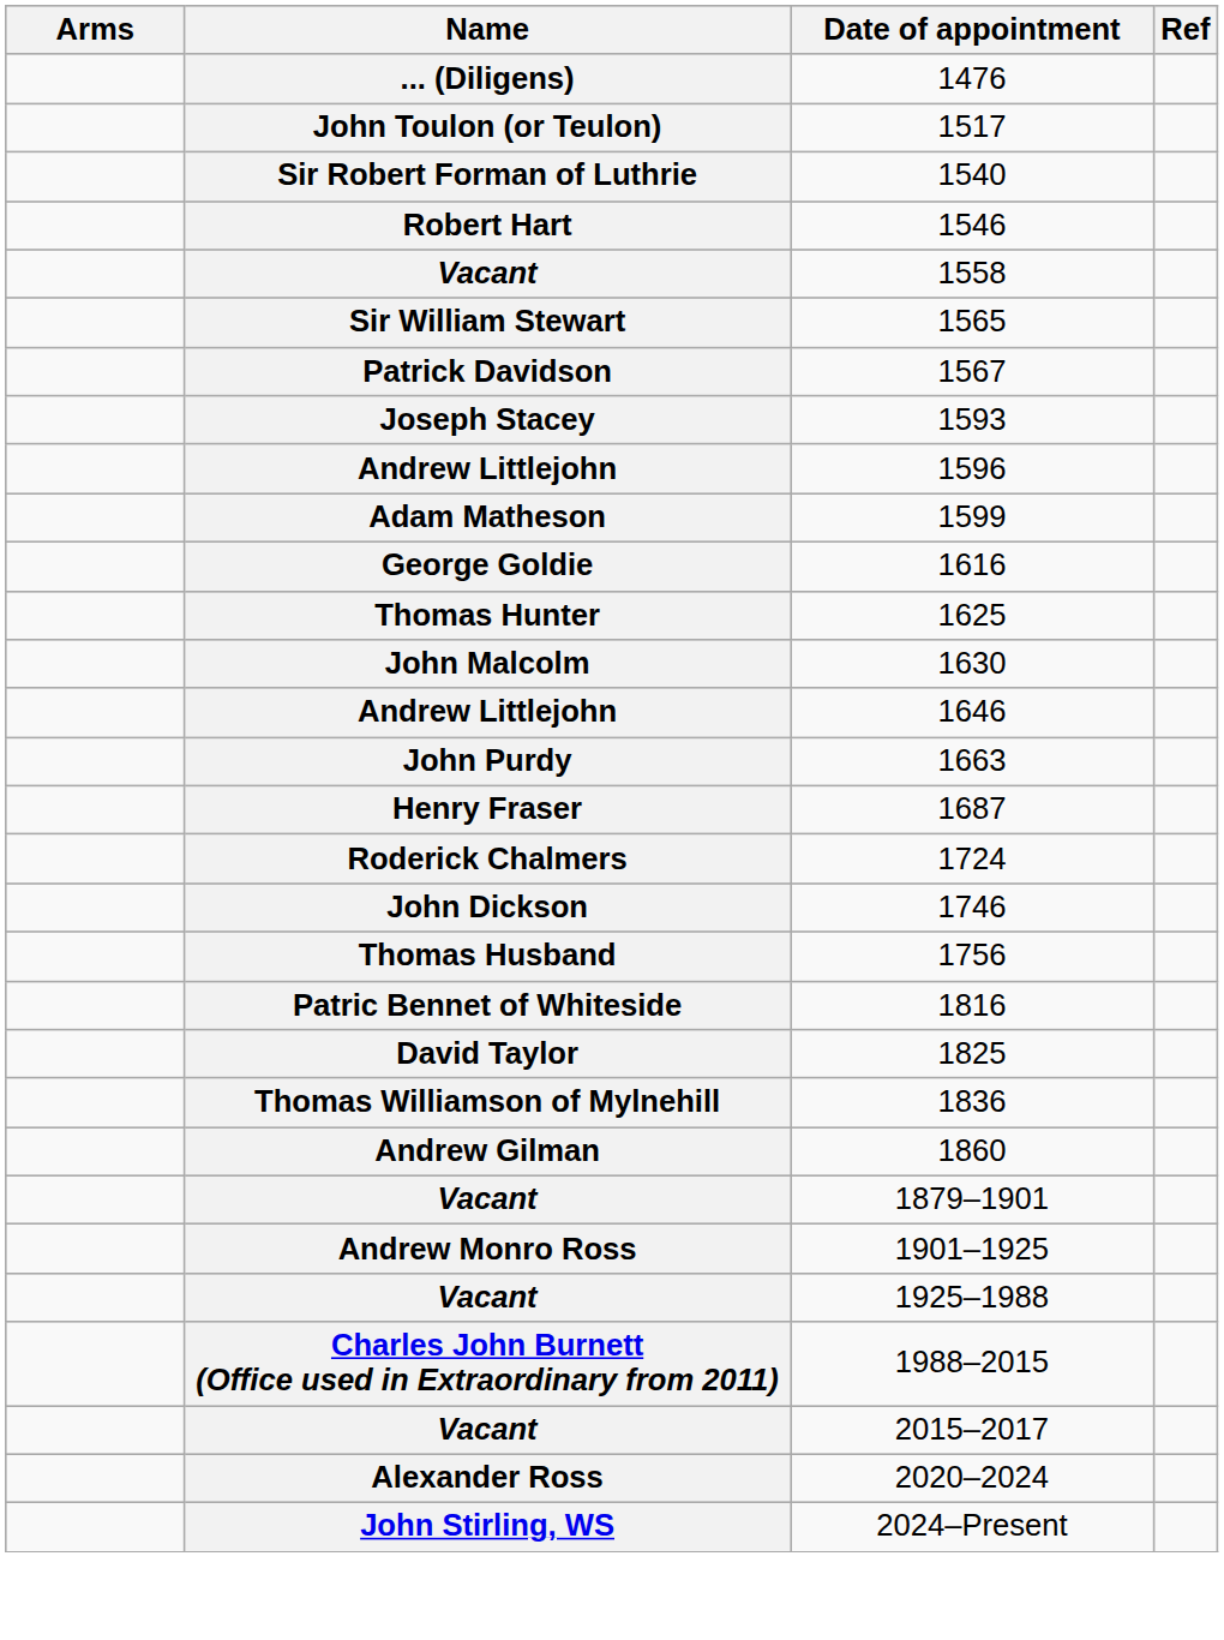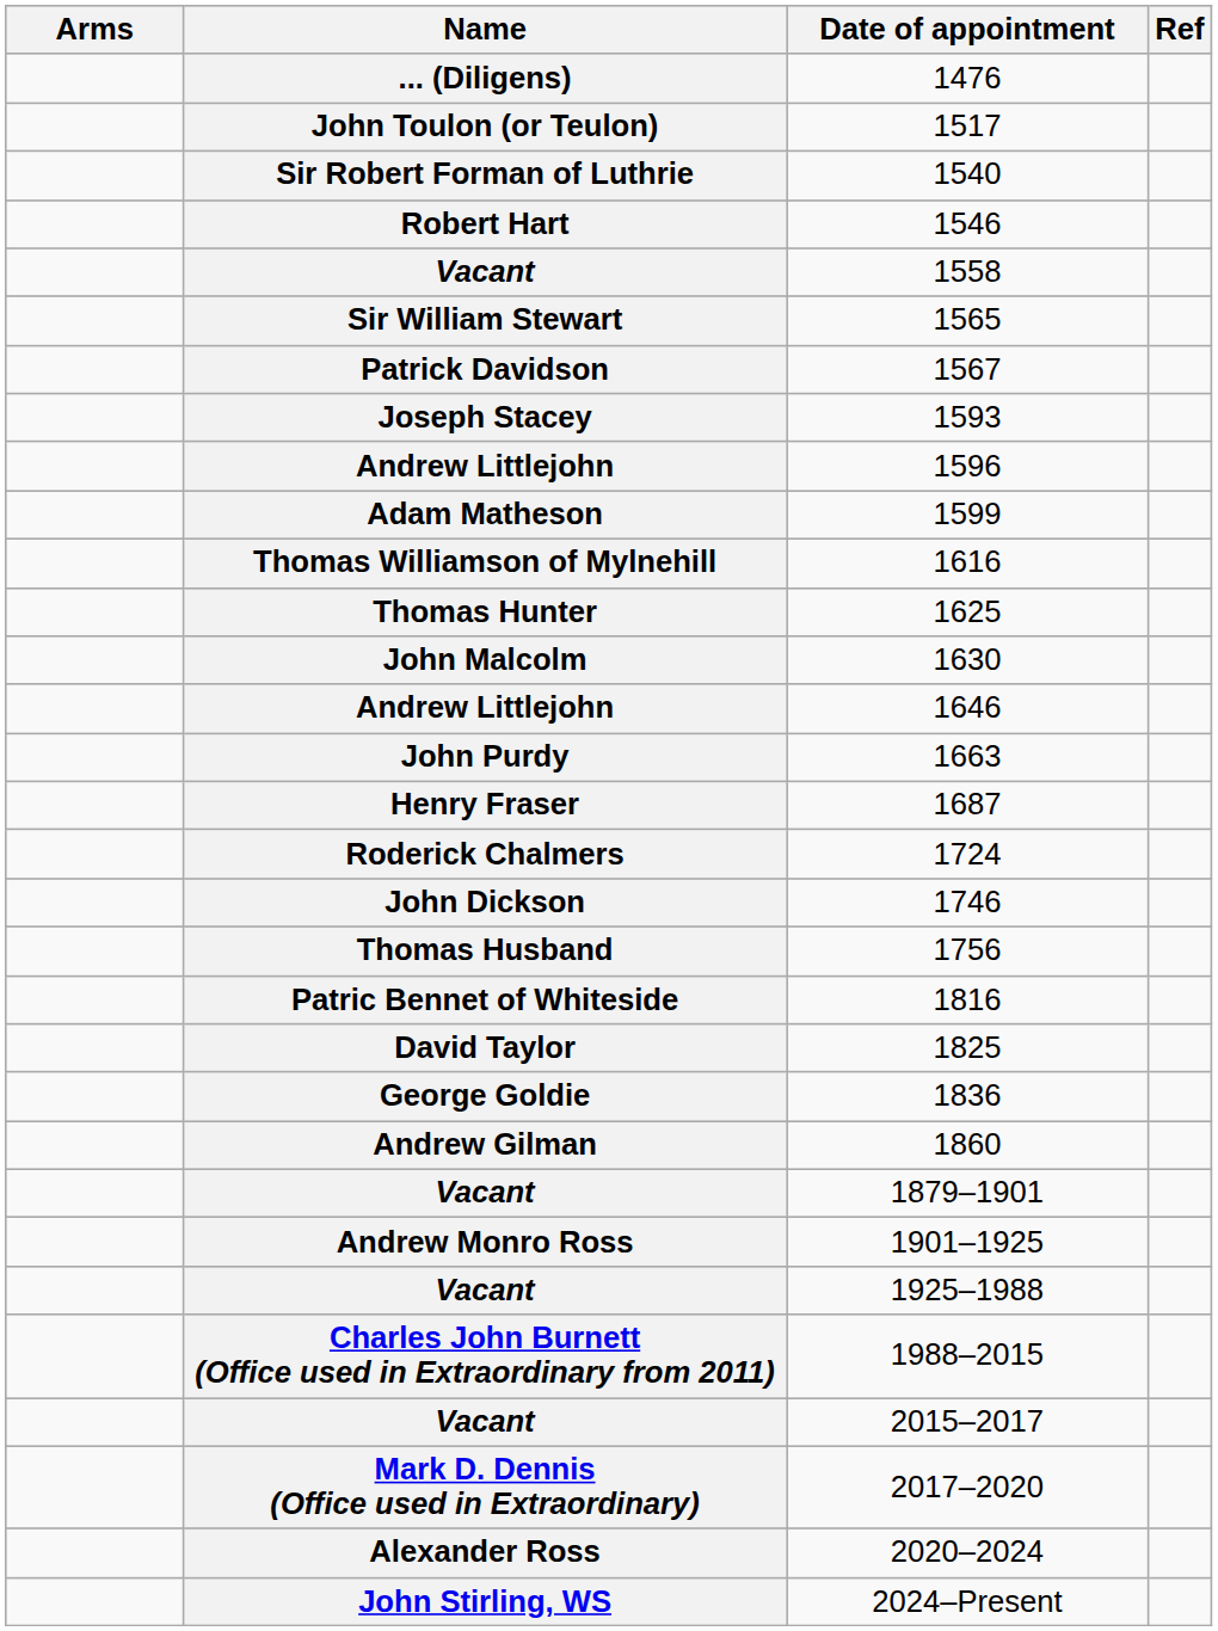1616 | Name: George Goldie -> Thomas Williamson of Mylnehill
1836 | Name: Thomas Williamson of Mylnehill -> George Goldie
+ row: Mark D. Dennis (Office used in Extraordinary) | 2017–2020
